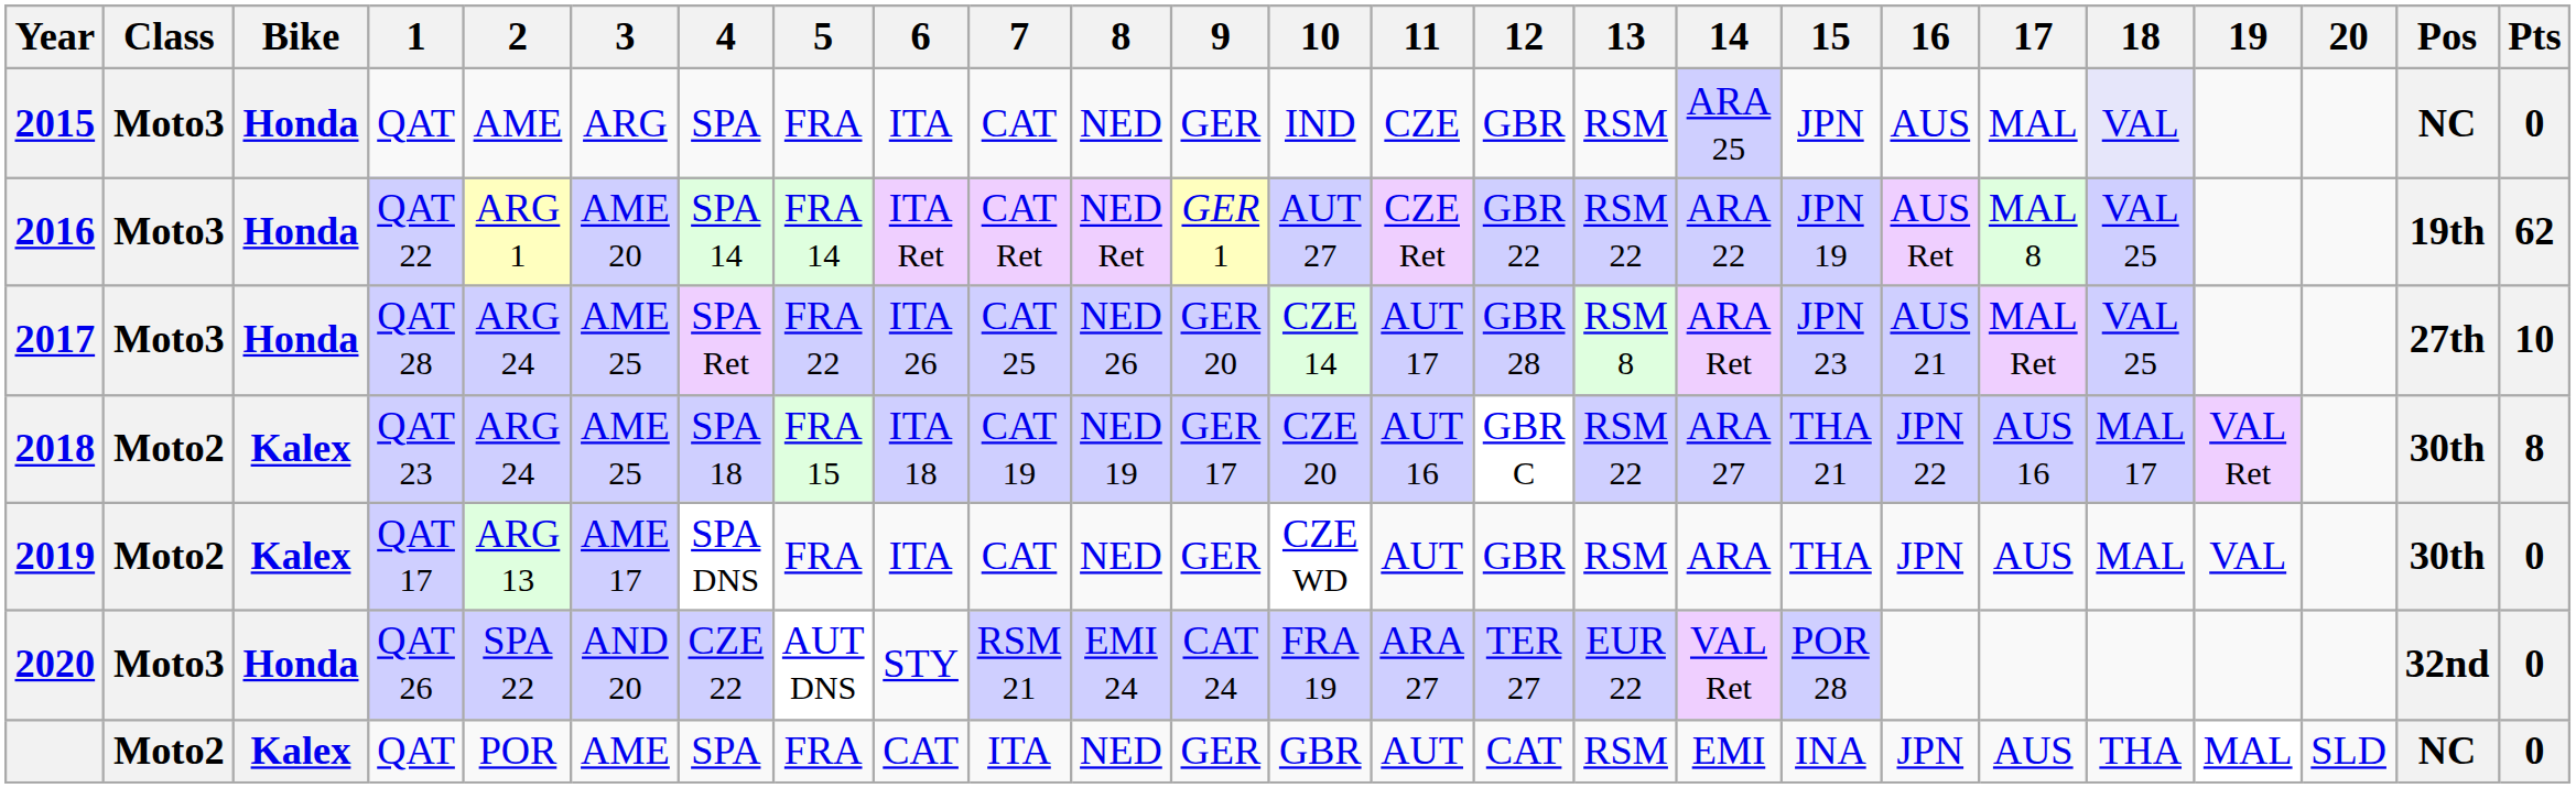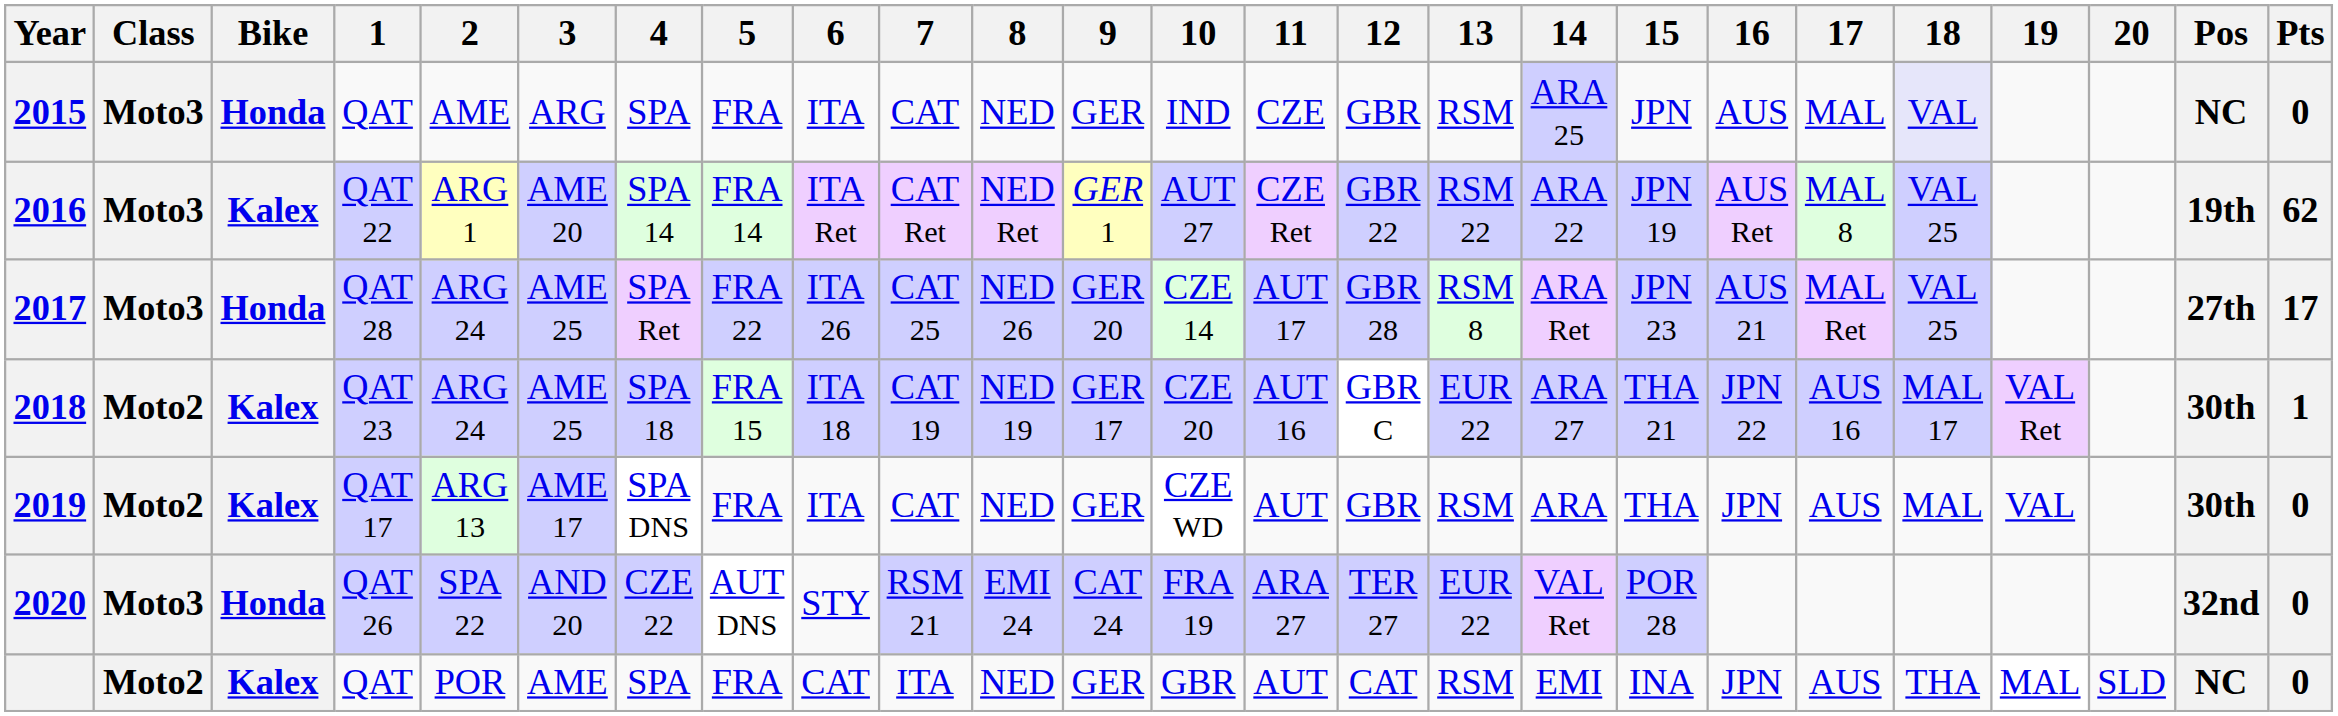2016 | Bike: Honda -> Kalex
2017 | Pts: 10 -> 17
2018 | 13: RSM 22 -> EUR 22
2018 | Pts: 8 -> 1
